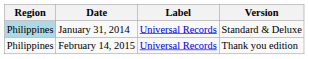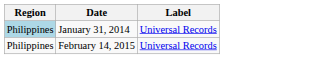- column: Version | Standard & Deluxe | Thank you edition
